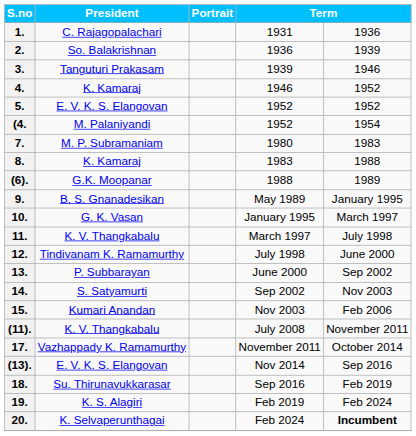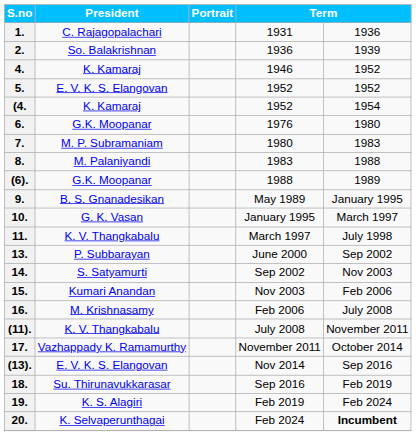- row: 3. | Tanguturi Prakasam | 1939 | 1946
(4. | President: M. Palaniyandi -> K. Kamaraj
+ row: 6. | G.K. Moopanar | 1976 | 1980
8. | President: K. Kamaraj -> M. Palaniyandi
- row: 12. | Tindivanam K. Ramamurthy | July 1998 | June 2000
+ row: 16. | M. Krishnasamy | Feb 2006 | July 2008
